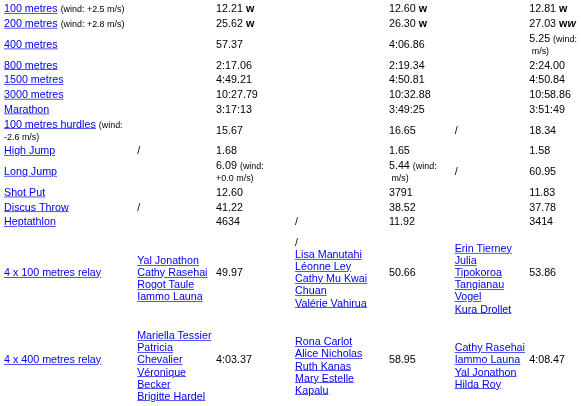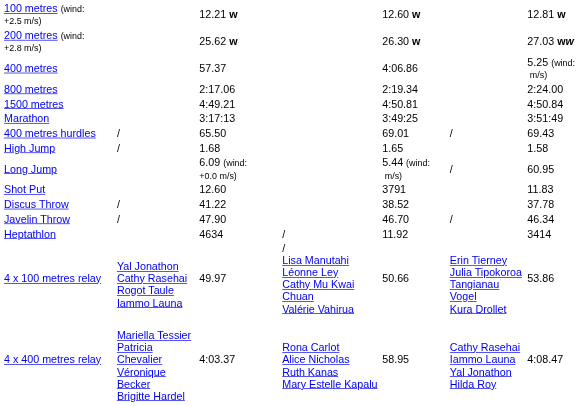- row: 3000 metres | 10:27.79 | 10:32.88 | 10:58.86
- row: 100 metres hurdles (wind: -2.6 m/s) | 15.67 | 16.65 | / | 18.34
+ row: 400 metres hurdles | / | 65.50 | 69.01 | / | 69.43
+ row: Javelin Throw | / | 47.90 | 46.70 | / | 46.34
